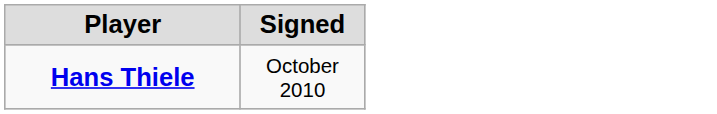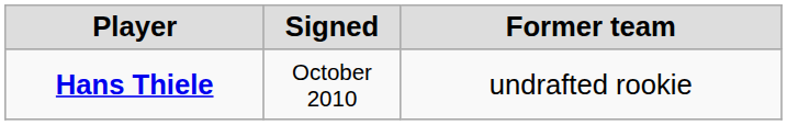+ column: Former team | undrafted rookie
